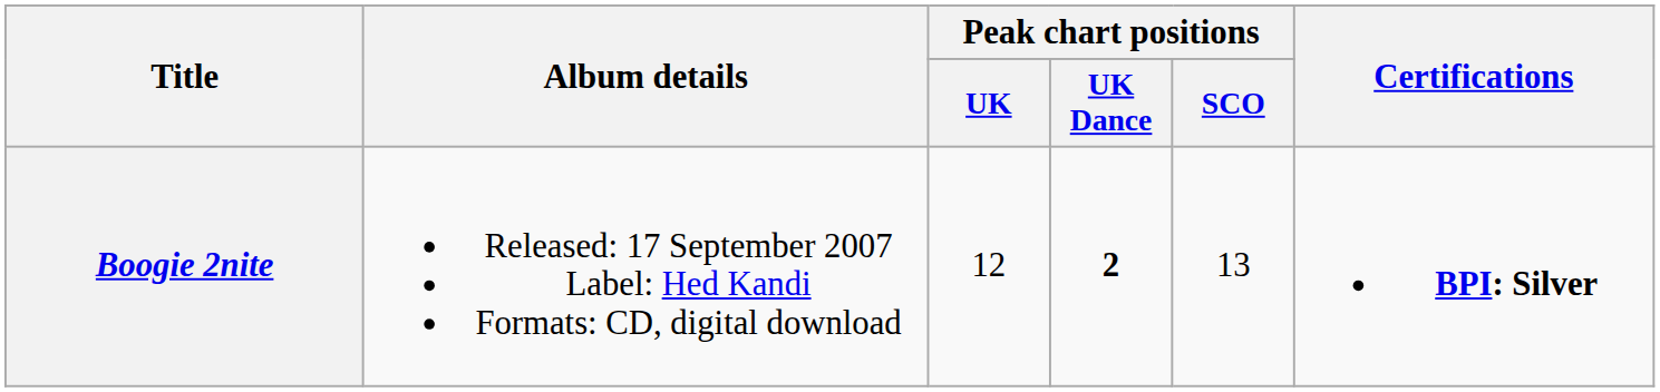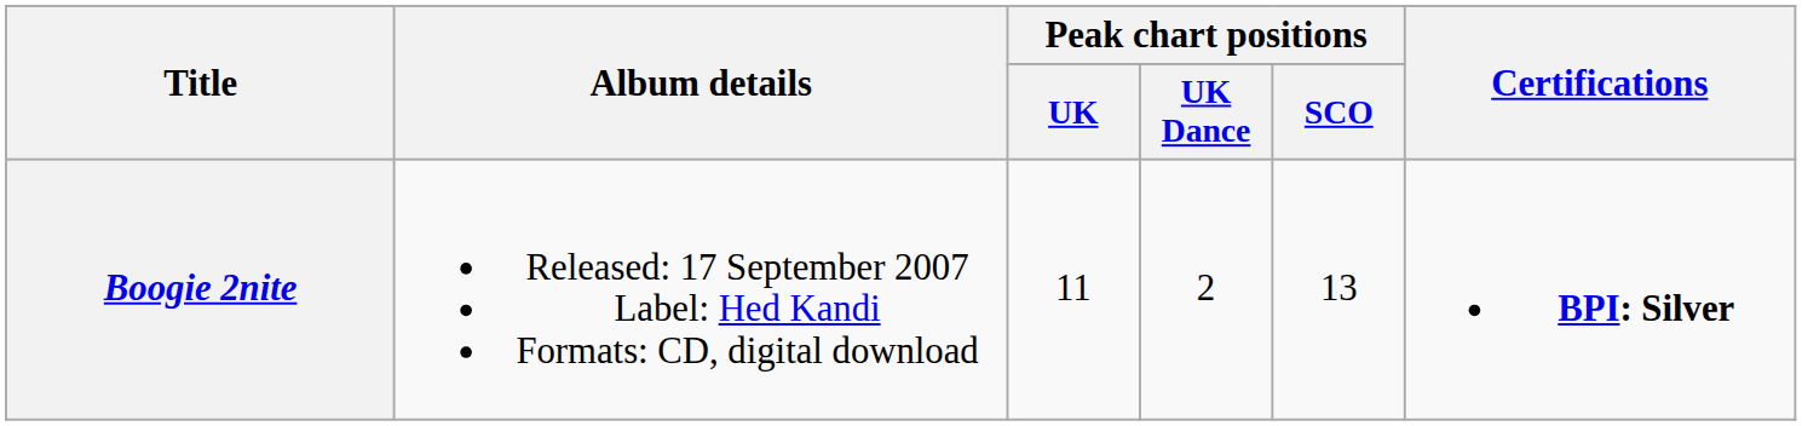Boogie 2nite | Peak chart positions / UK: 12 -> 11
Boogie 2nite | Peak chart positions / UK Dance: bold -> normal
